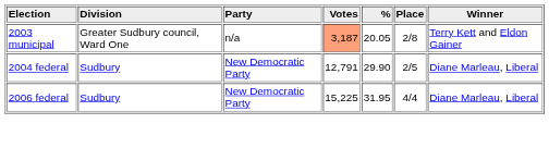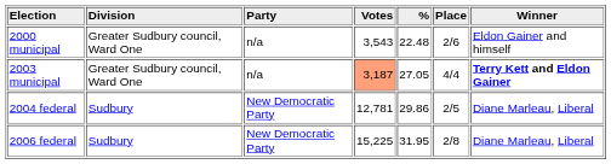+ row: 2000 municipal | Greater Sudbury council, Ward One | n/a | 3,543 | 22.48 | 2/6 | Eldon Gainer and himself
2003 municipal | %: 20.05 -> 27.05
2003 municipal | Place: 2/8 -> 4/4
2003 municipal | Winner: normal -> bold
2004 federal | Votes: 12,791 -> 12,781
2004 federal | %: 29.90 -> 29.86
2006 federal | Place: 4/4 -> 2/8
